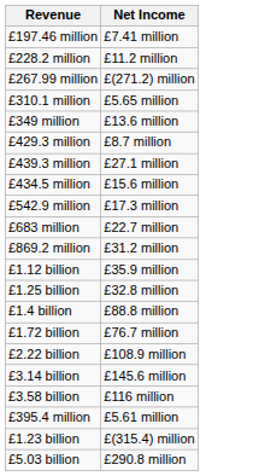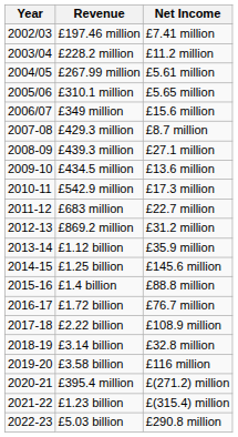+ column: Year | 2002/03 | 2003/04 | 2004/05 | 2005/06 | 2006/07 | 2007-08 | 2008-09 | 2009-10 | 2010-11 | 2011-12 | 2012-13 | 2013-14 | 2014-15 | 2015-16 | 2016-17 | 2017-18 | 2018-19 | 2019-20 | 2020-21 | 2021-22 | 2022-23
£267.99 million | Net Income: £(271.2) million -> £5.61 million
£349 million | Net Income: £13.6 million -> £15.6 million
£434.5 million | Net Income: £15.6 million -> £13.6 million
£1.25 billion | Net Income: £32.8 million -> £145.6 million
£3.14 billion | Net Income: £145.6 million -> £32.8 million
£395.4 million | Net Income: £5.61 million -> £(271.2) million
